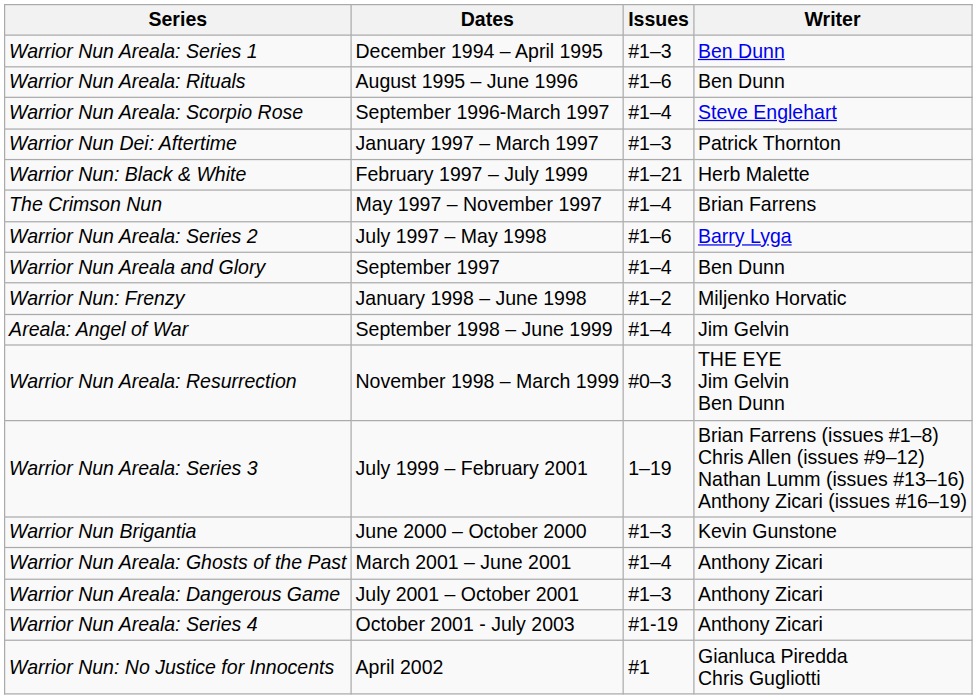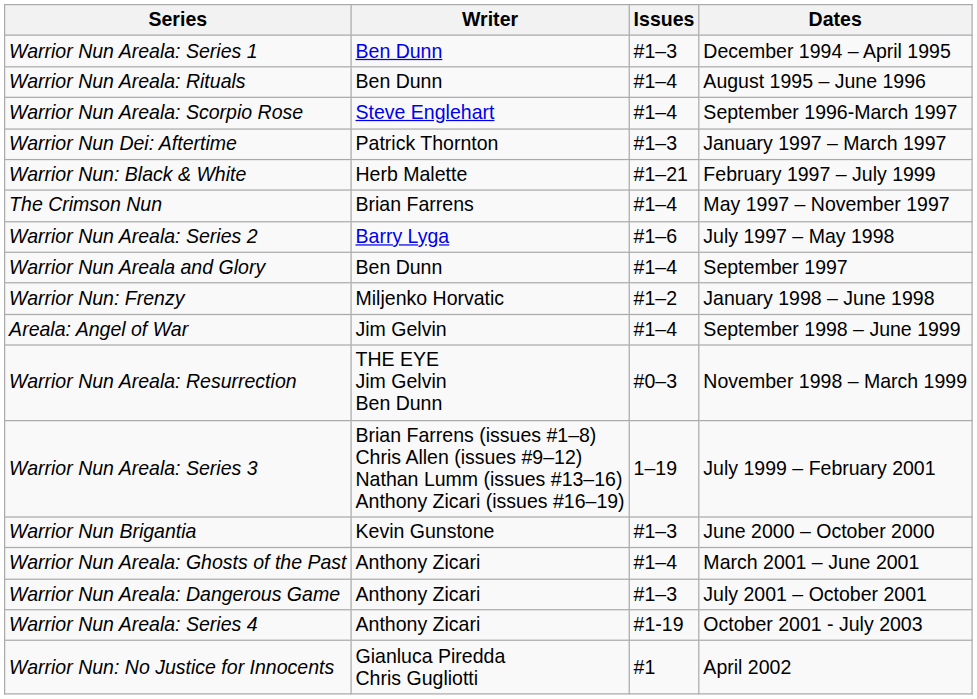columns swapped: Writer <-> Dates
Warrior Nun Areala: Rituals | Issues: #1–6 -> #1–4
